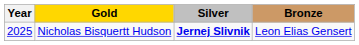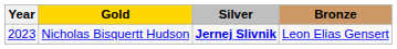Nicholas Bisquertt Hudson | Year: 2025 -> 2023
